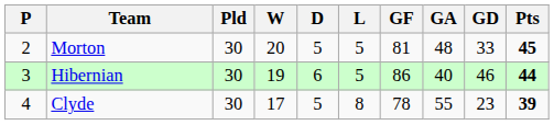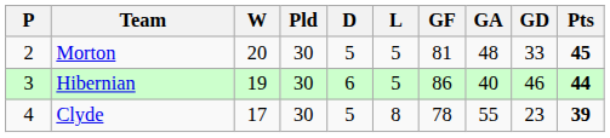columns swapped: Pld <-> W
